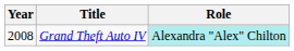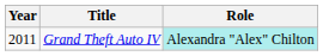Grand Theft Auto IV | Year: 2008 -> 2011
